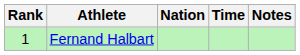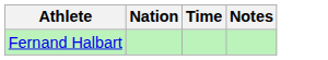- column: Rank | 1
